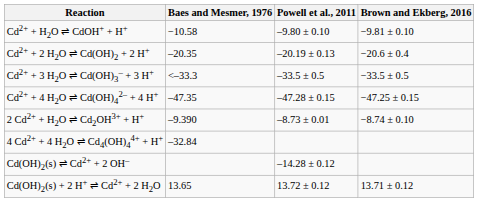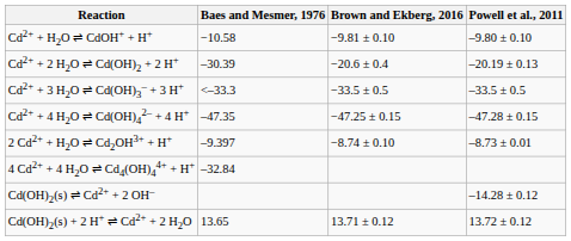columns swapped: Powell et al., 2011 <-> Brown and Ekberg, 2016
Cd2+ + 2 H2O ⇌ Cd(OH)2 + 2 H+ | Baes and Mesmer, 1976: –20.35 -> –30.39
2 Cd2+ + H2O ⇌ Cd2OH3+ + H+ | Baes and Mesmer, 1976: –9.390 -> –9.397
